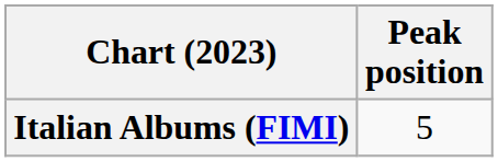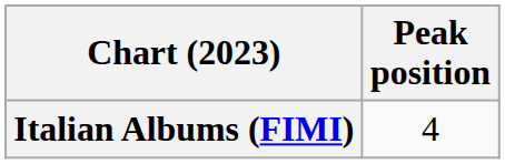Italian Albums (FIMI) | Peak position: 5 -> 4
